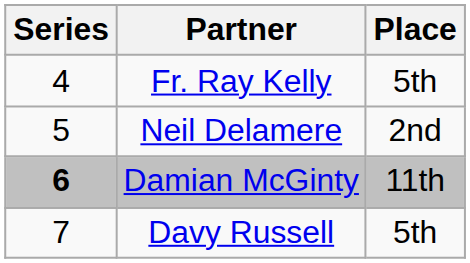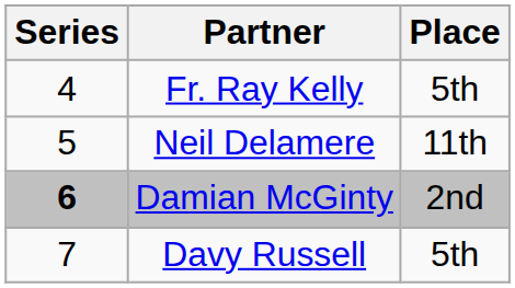Neil Delamere | Place: 2nd -> 11th
Damian McGinty | Place: 11th -> 2nd
